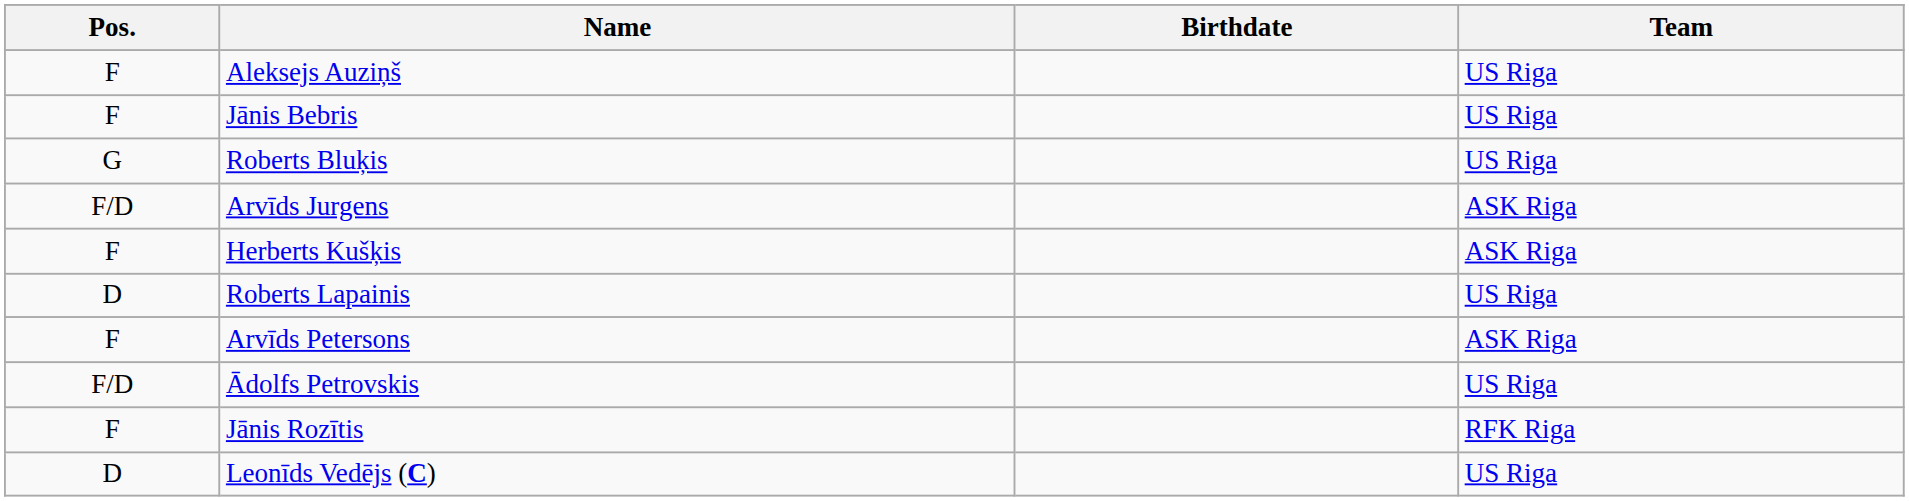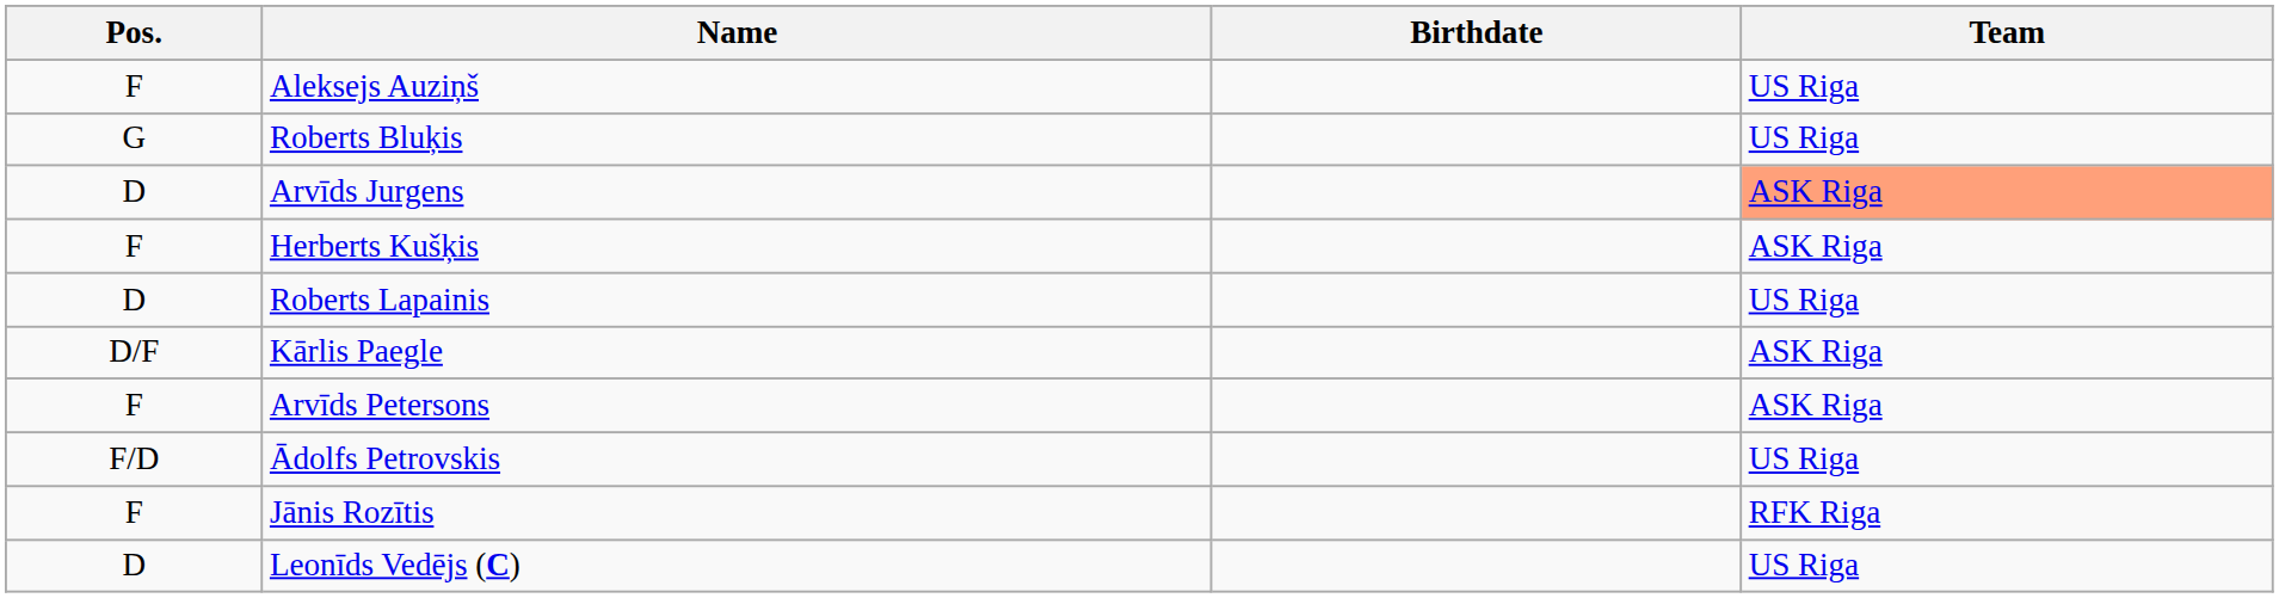- row: F | Jānis Bebris | US Riga
Arvīds Jurgens | Pos.: F/D -> D
Arvīds Jurgens | Team: no background -> lightsalmon background
+ row: D/F | Kārlis Paegle | ASK Riga
